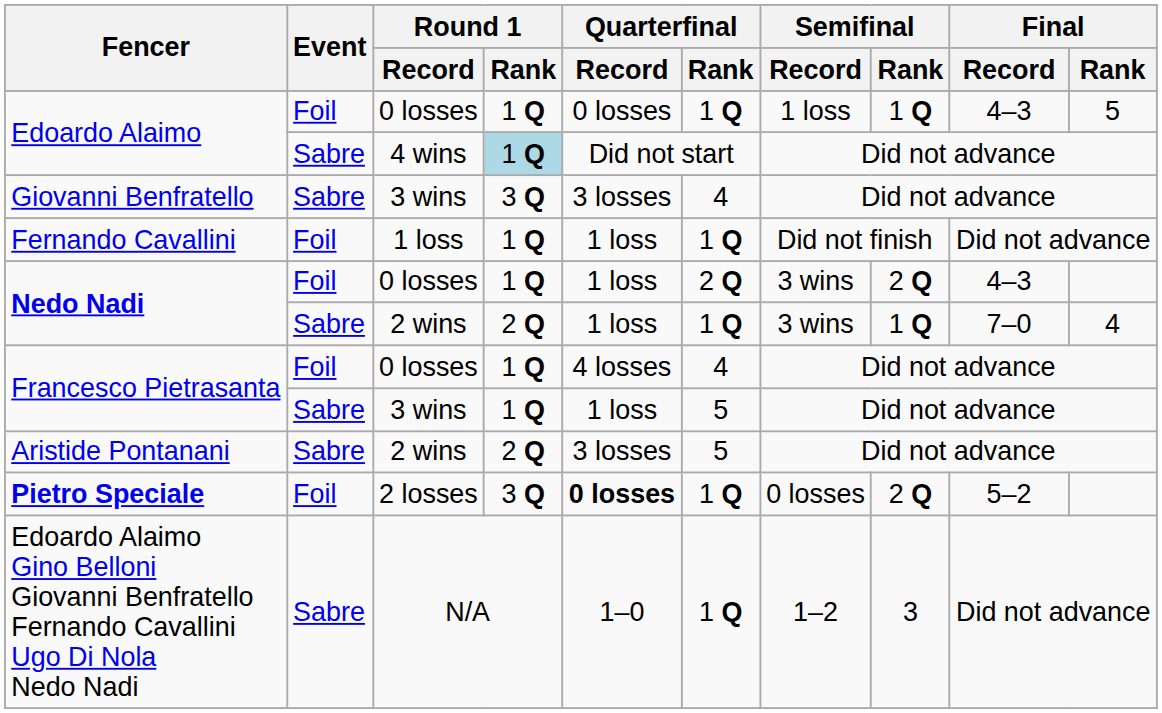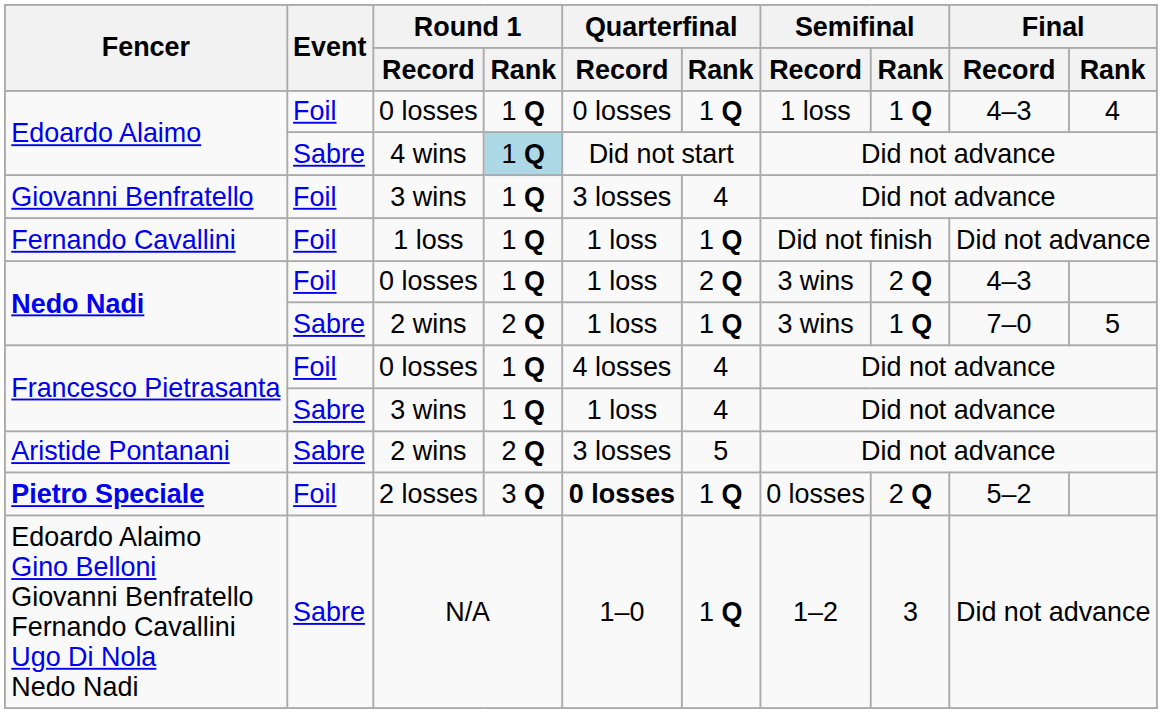Edoardo Alaimo / 0 losses | Final / Rank: 5 -> 4
Giovanni Benfratello | Event: Sabre -> Foil
Giovanni Benfratello | Round 1 / Rank: 3 Q -> 1 Q
Nedo Nadi / 2 wins | Final / Rank: 4 -> 5
Francesco Pietrasanta / 3 wins | Quarterfinal / Rank: 5 -> 4
